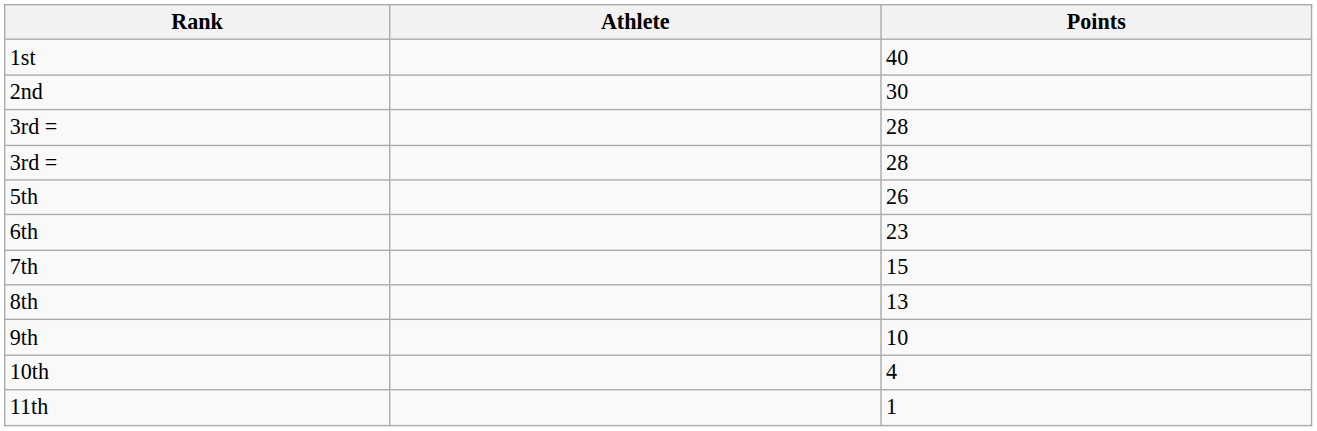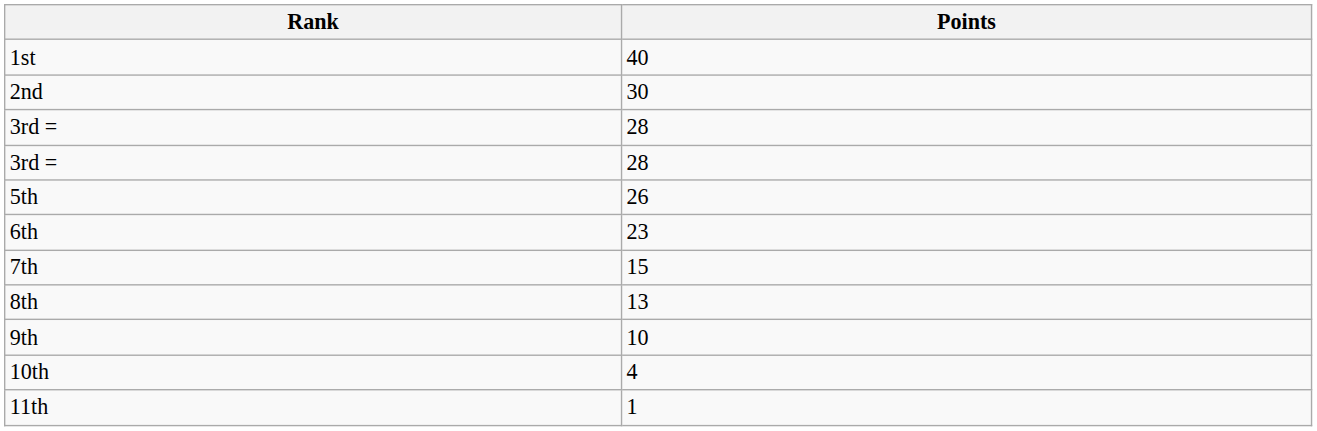- column: Athlete
